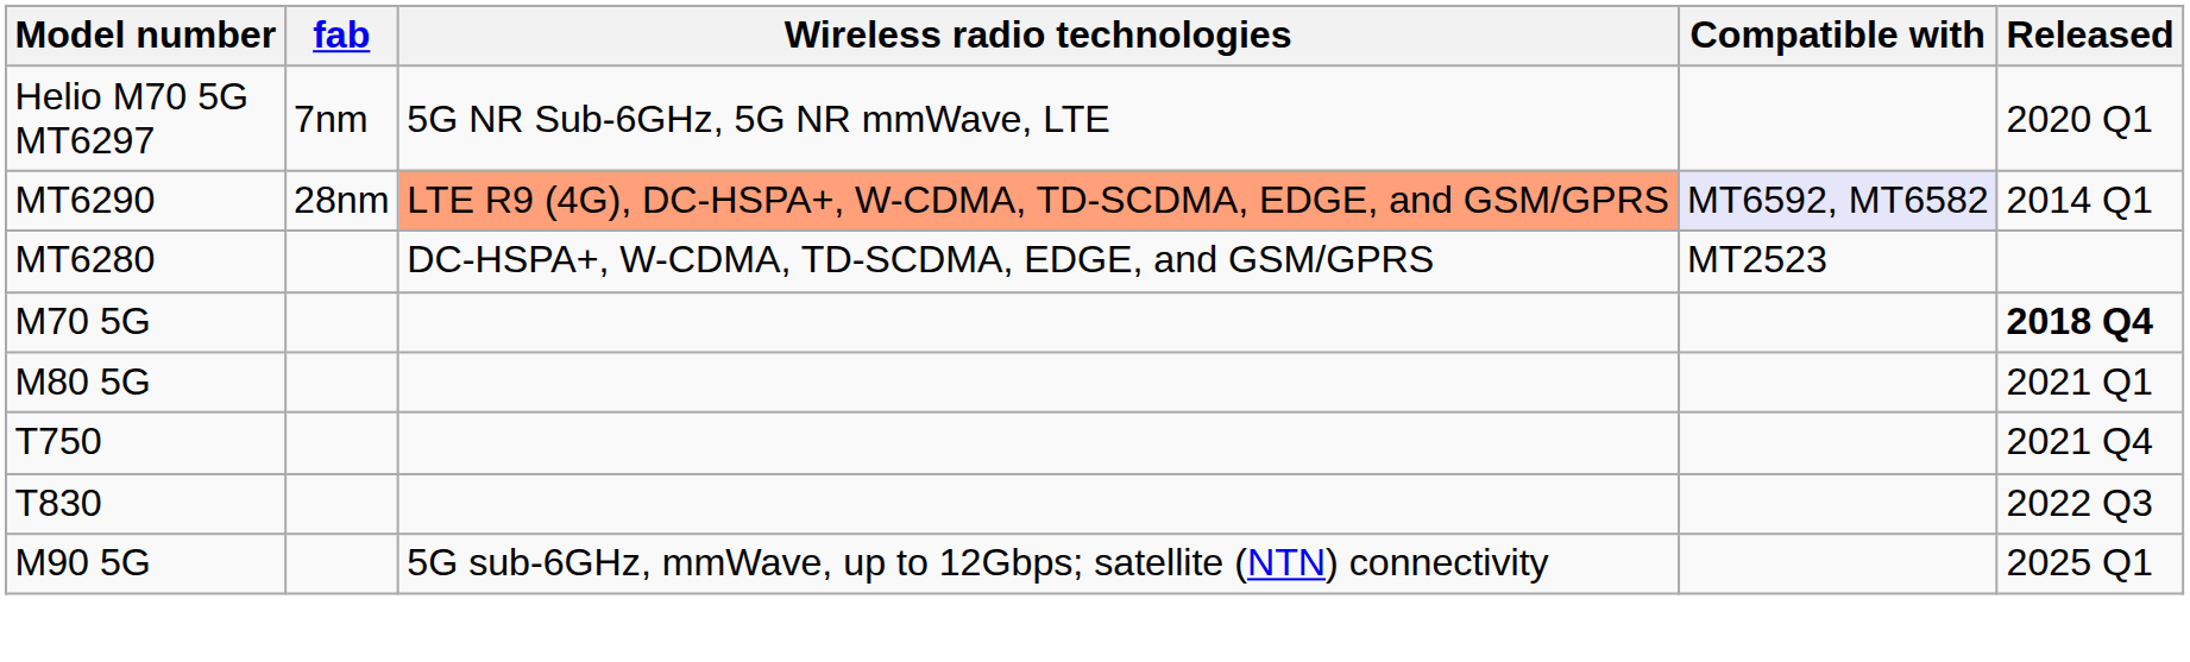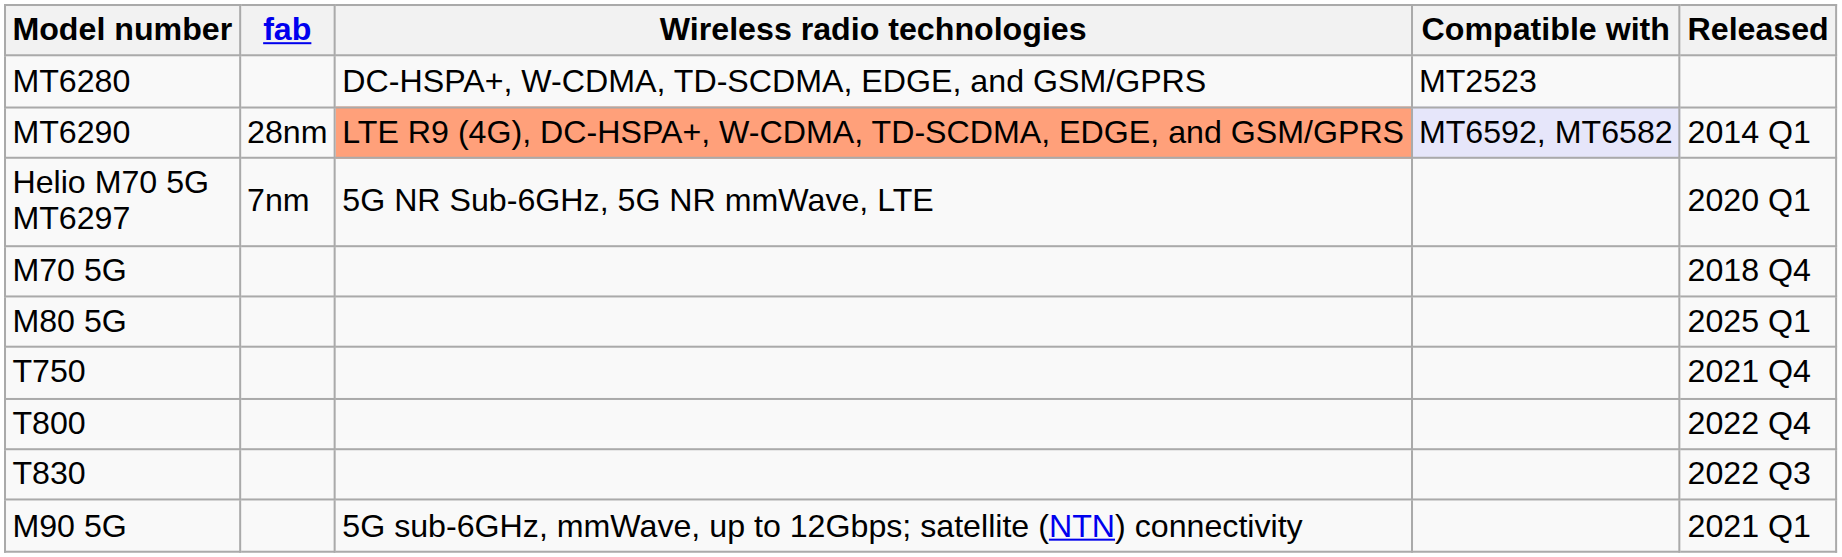rows swapped: MT6280 <-> Helio M70 5G MT6297
M70 5G | Released: bold -> normal
M80 5G | Released: 2021 Q1 -> 2025 Q1
+ row: T800 | 2022 Q4
M90 5G | Released: 2025 Q1 -> 2021 Q1
